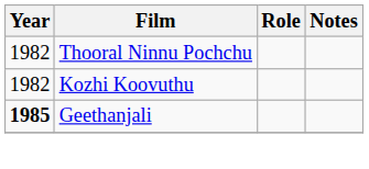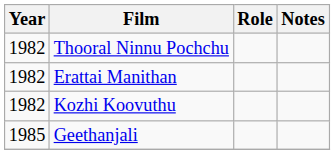+ row: 1982 | Erattai Manithan
Geethanjali | Year: bold -> normal
